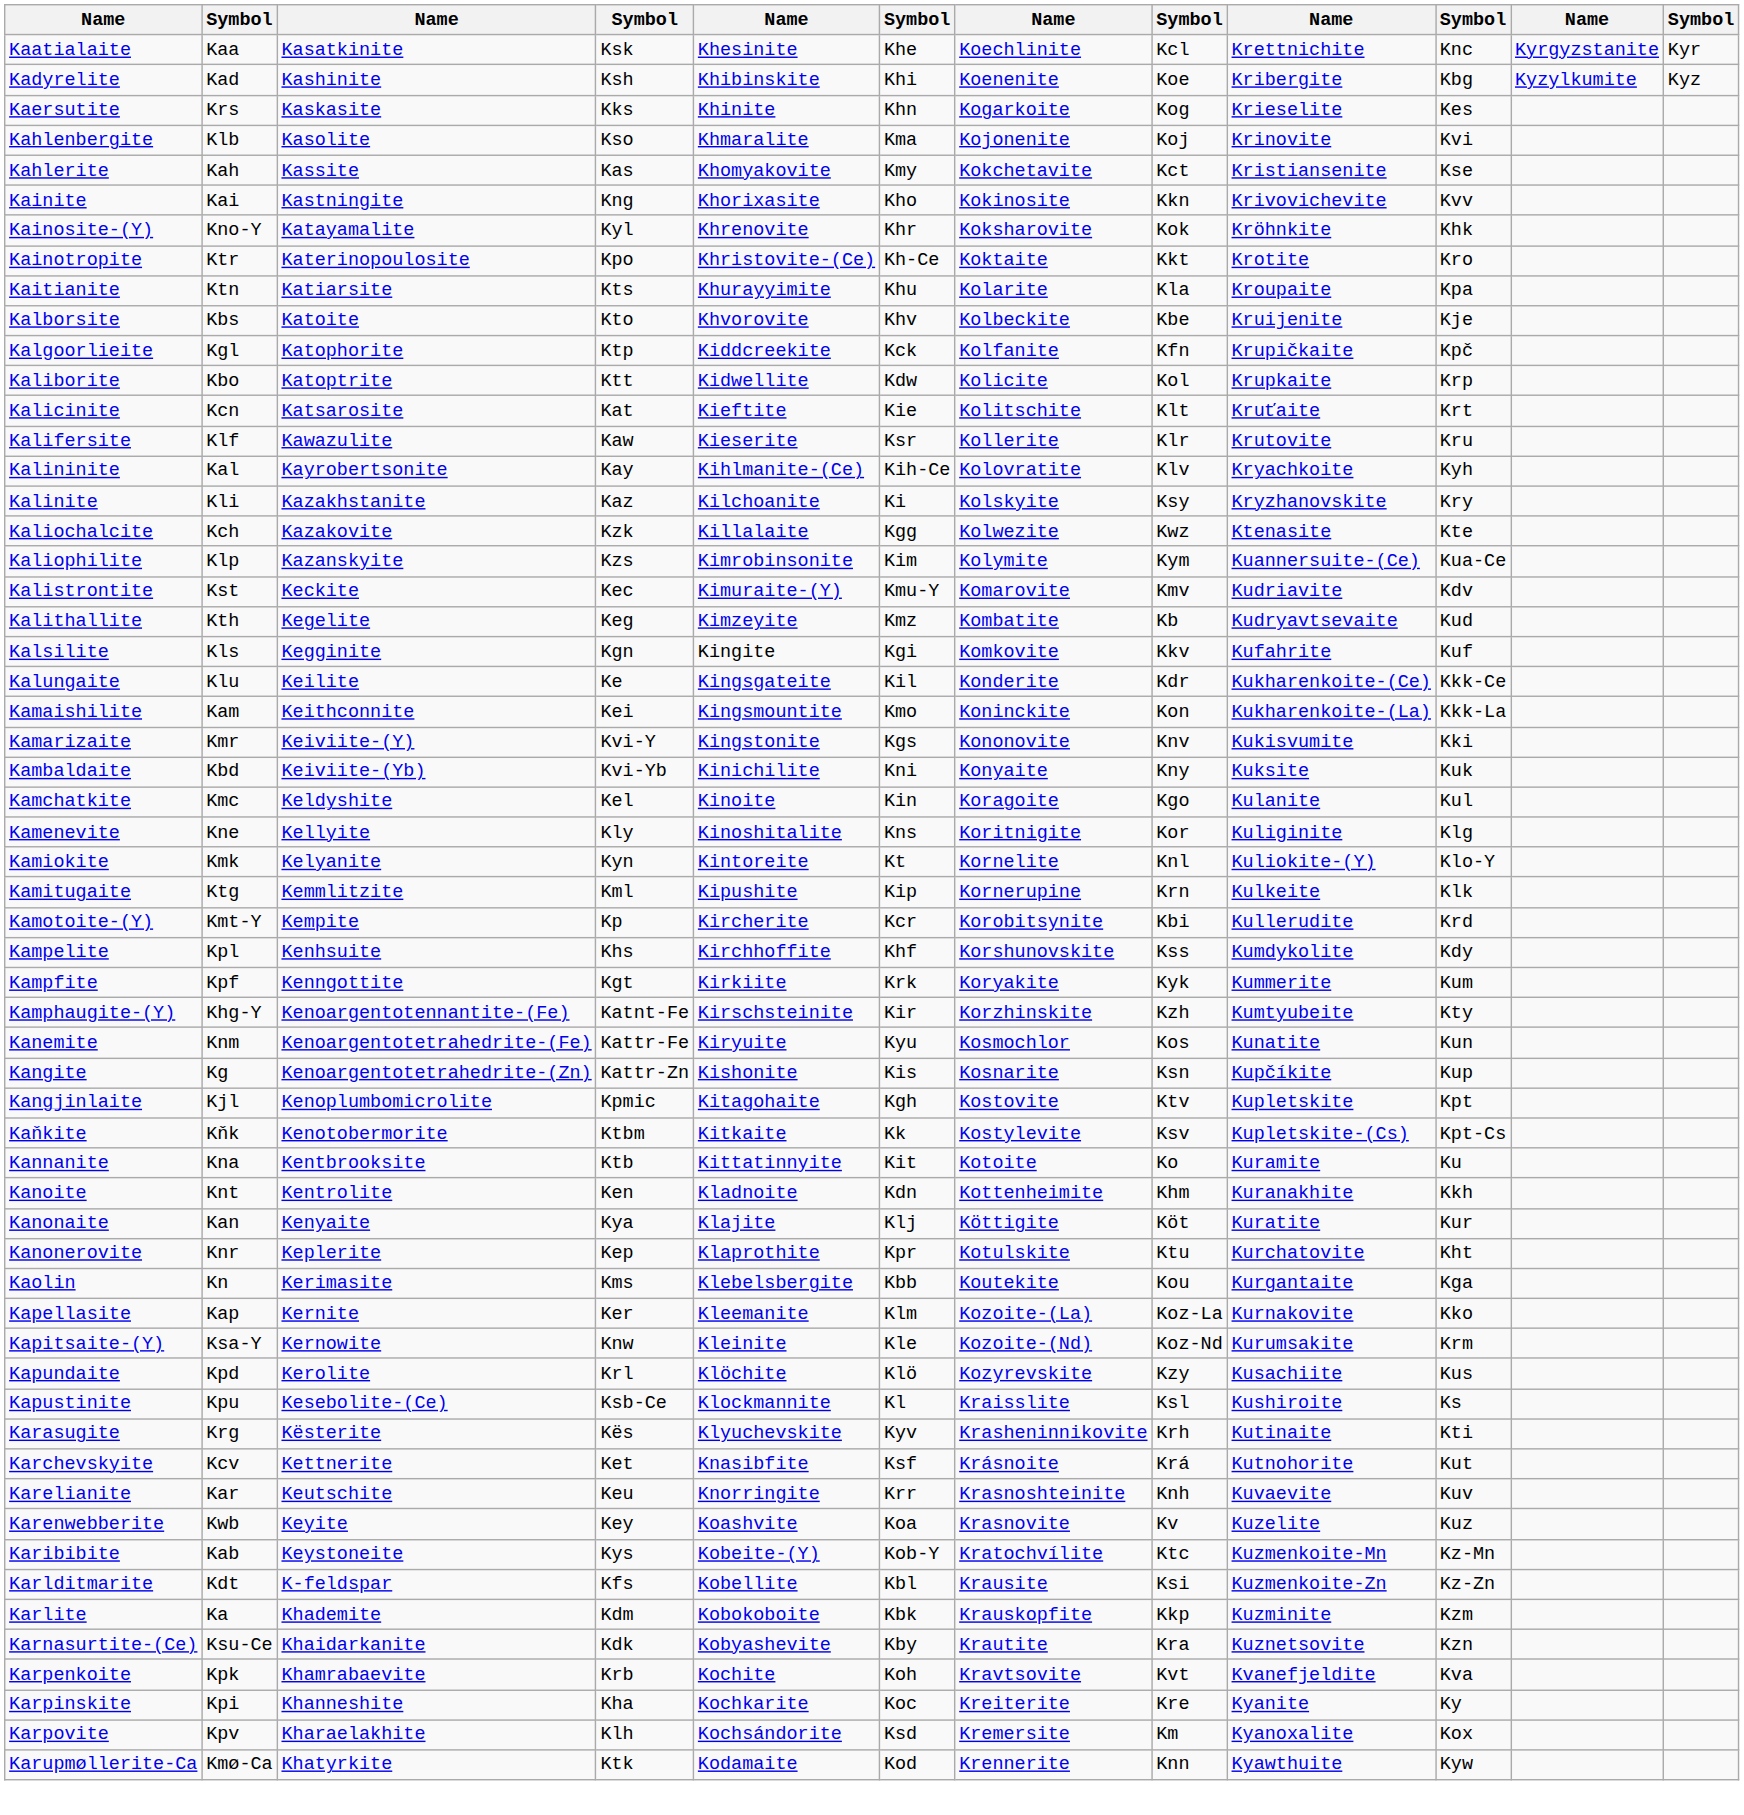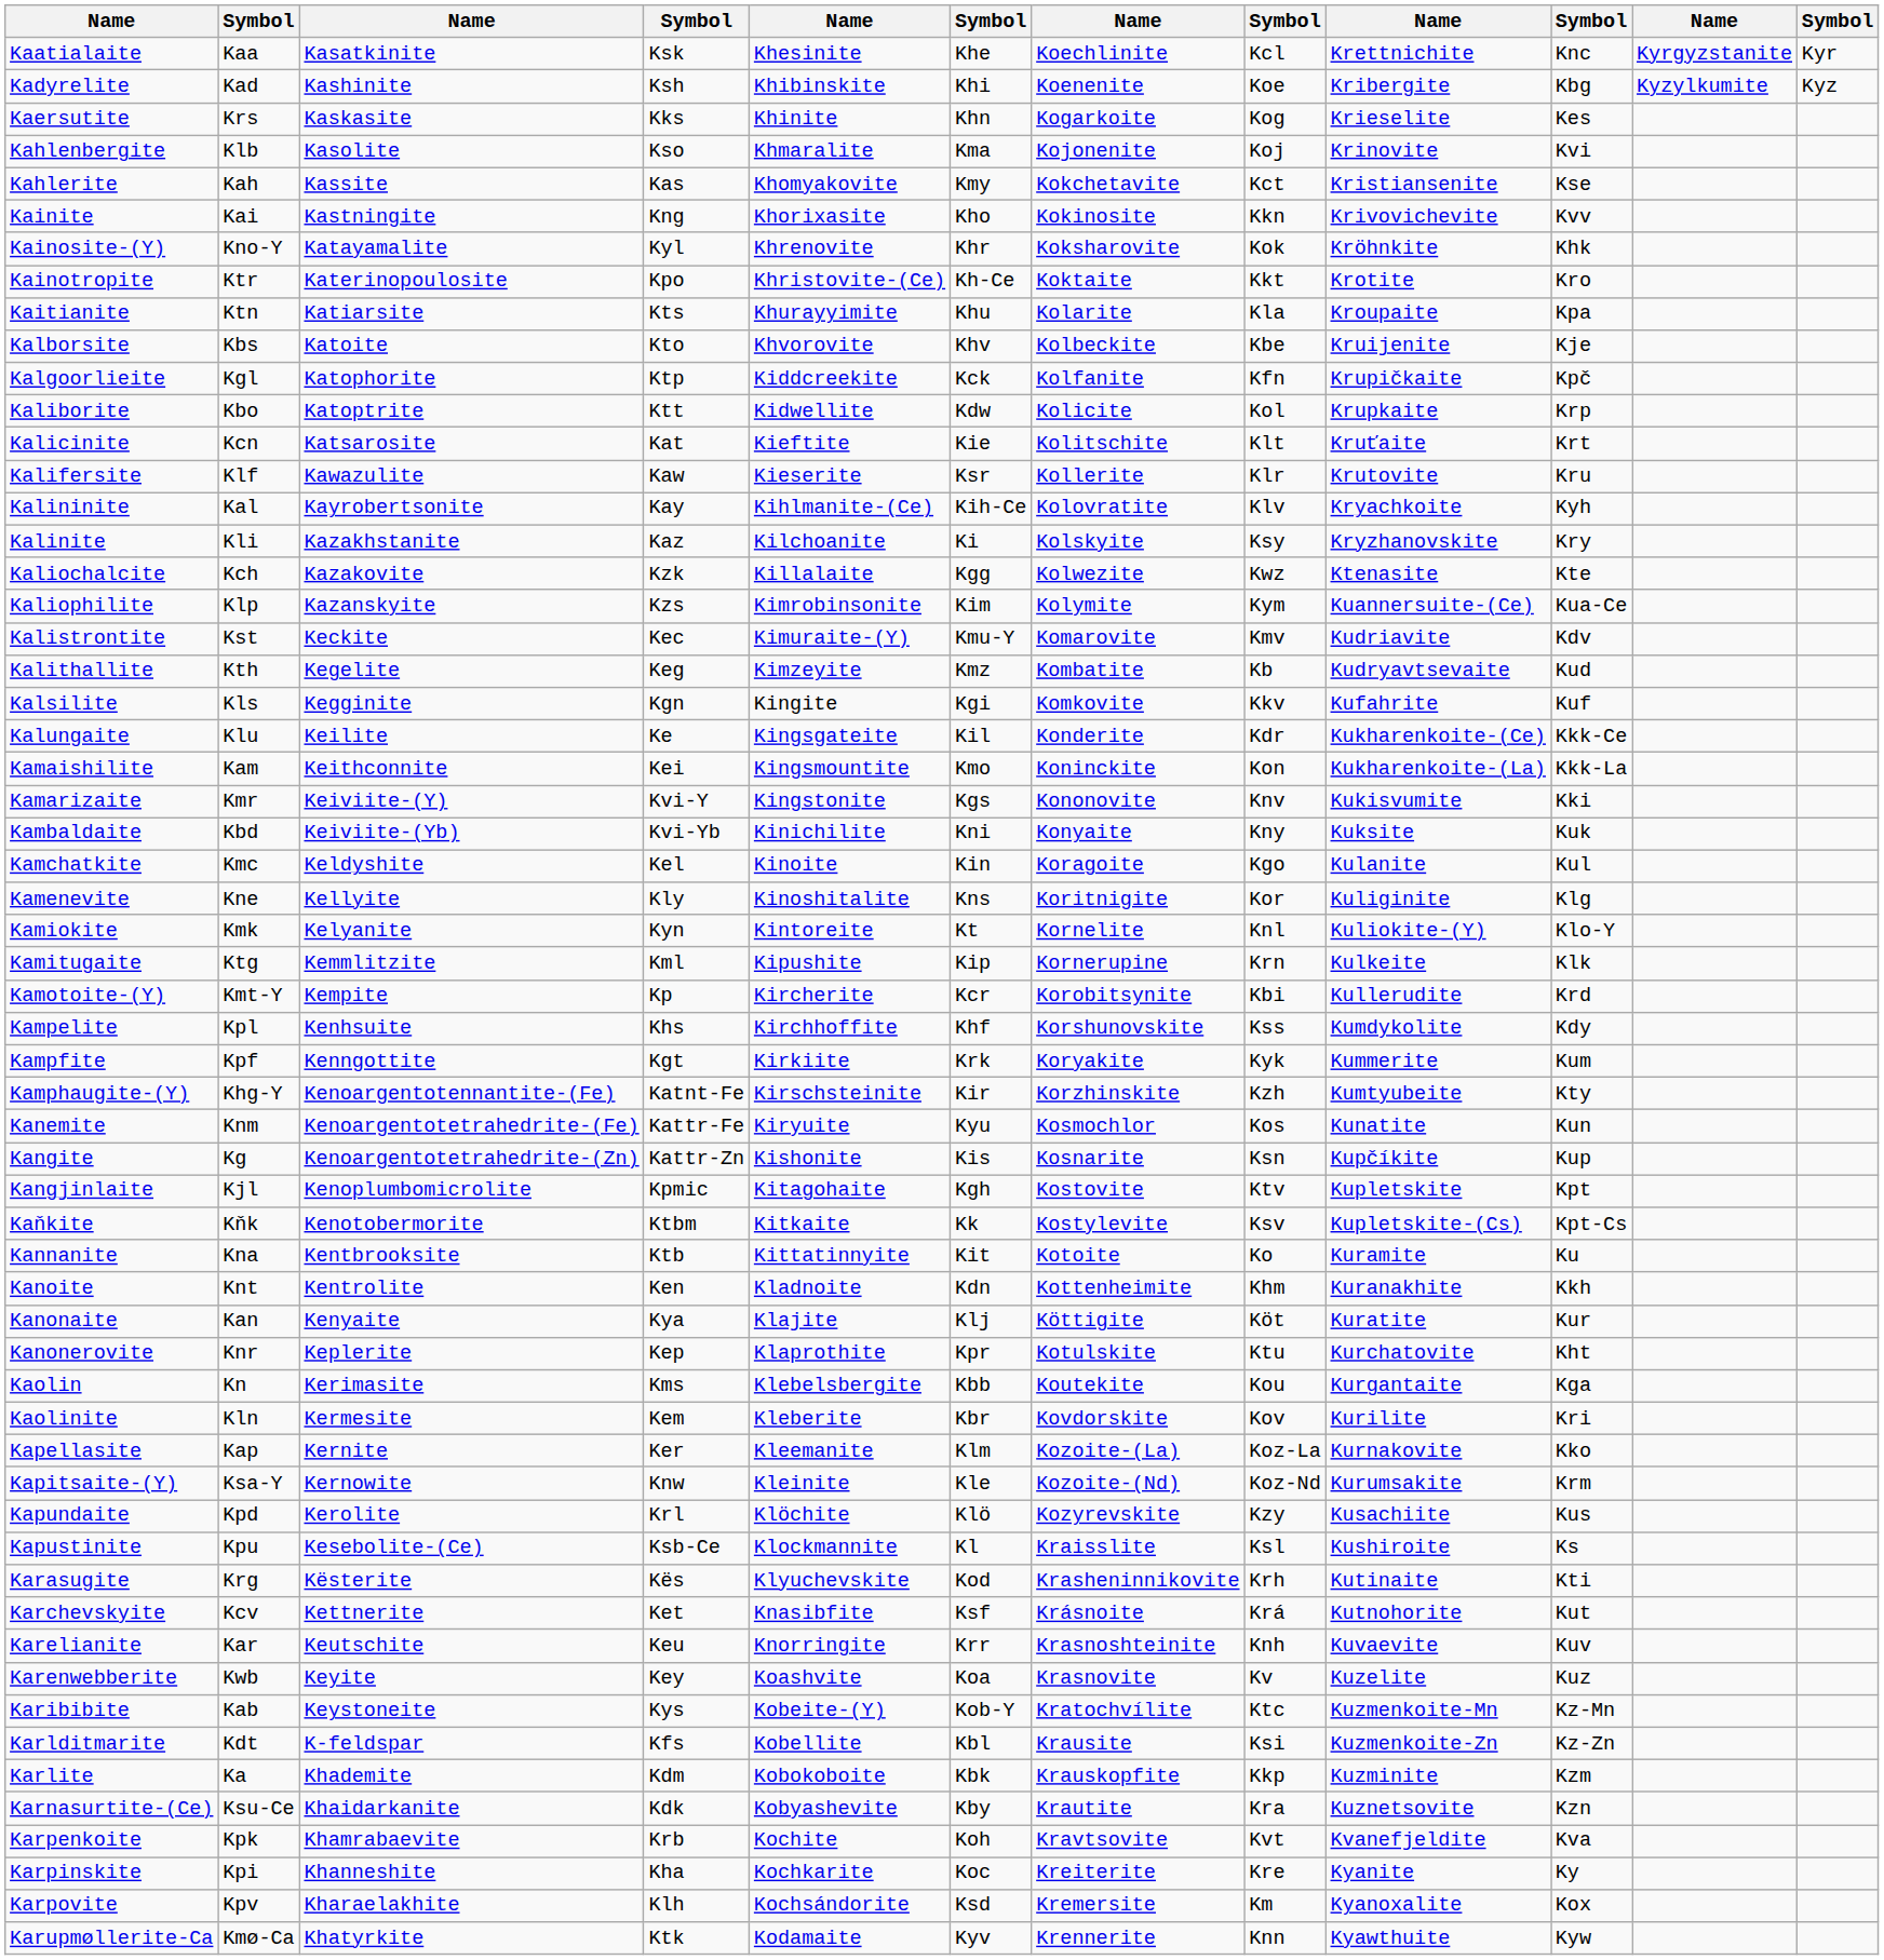+ row: Kaolinite | Kln | Kermesite | Kem | Kleberite | Kbr | Kovdorskite | Kov | Kurilite | Kri
Karasugite | column 6: Kyv -> Kod
Karupmøllerite-Ca | column 6: Kod -> Kyv
